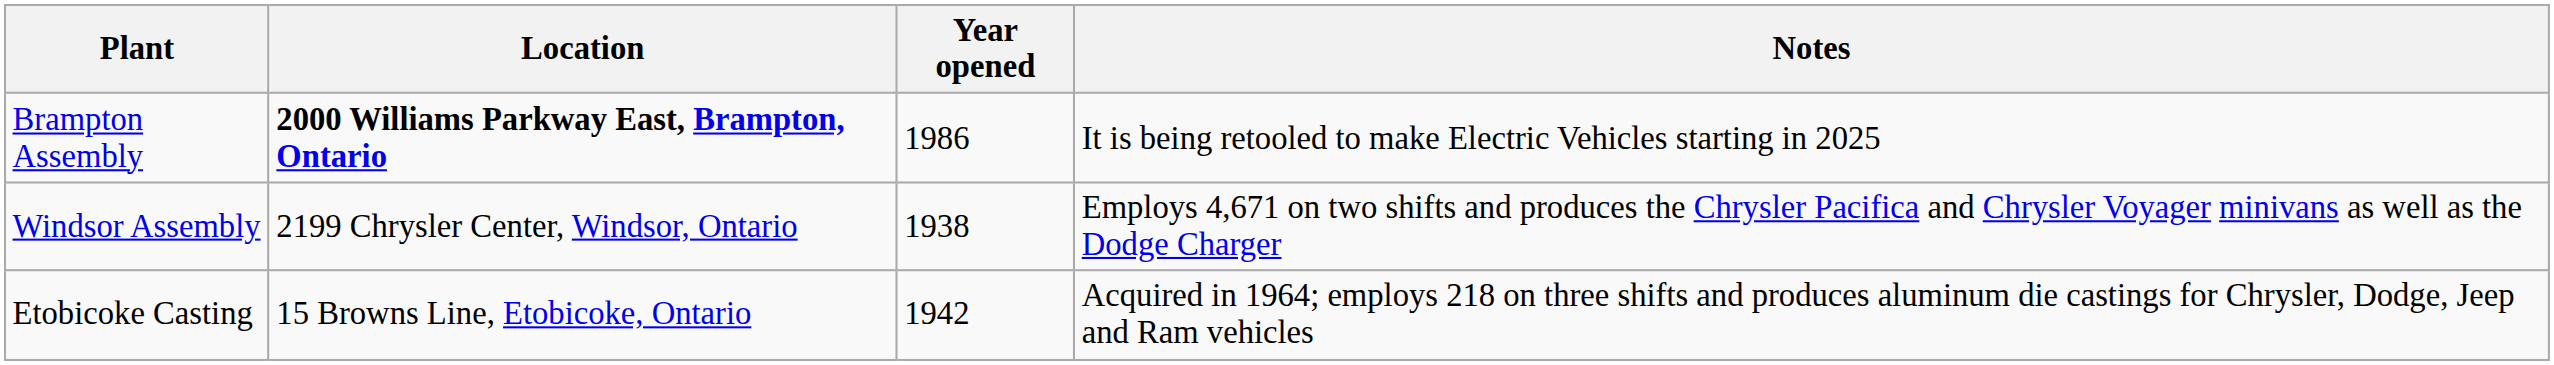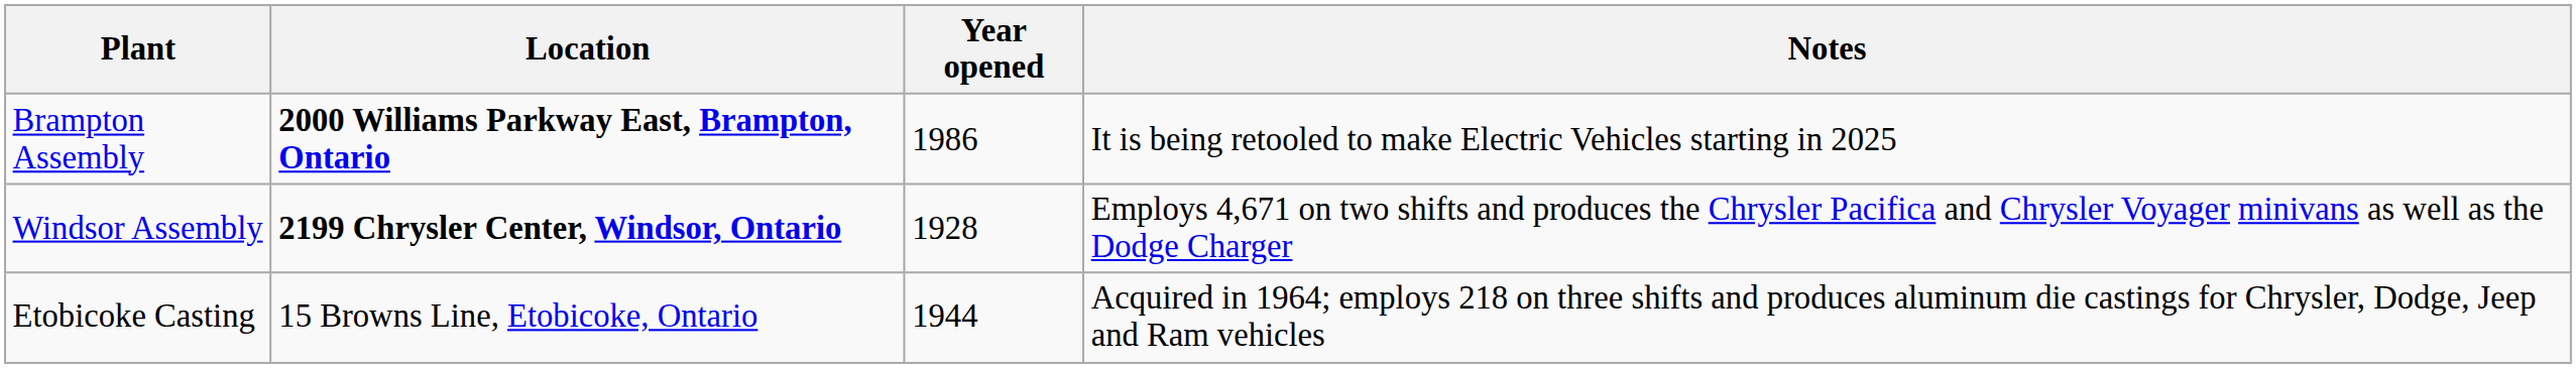Windsor Assembly | Location: normal -> bold
Windsor Assembly | Year opened: 1938 -> 1928
Etobicoke Casting | Year opened: 1942 -> 1944
